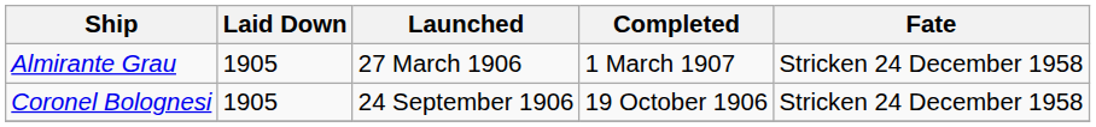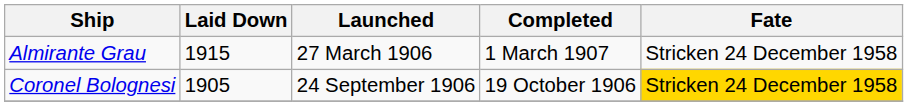Almirante Grau | Laid Down: 1905 -> 1915
Coronel Bolognesi | Fate: no background -> gold background
